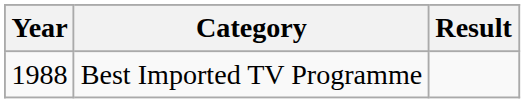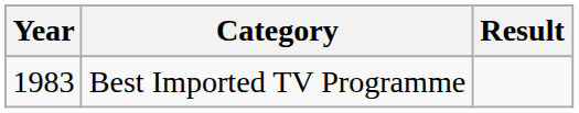Best Imported TV Programme | Year: 1988 -> 1983
